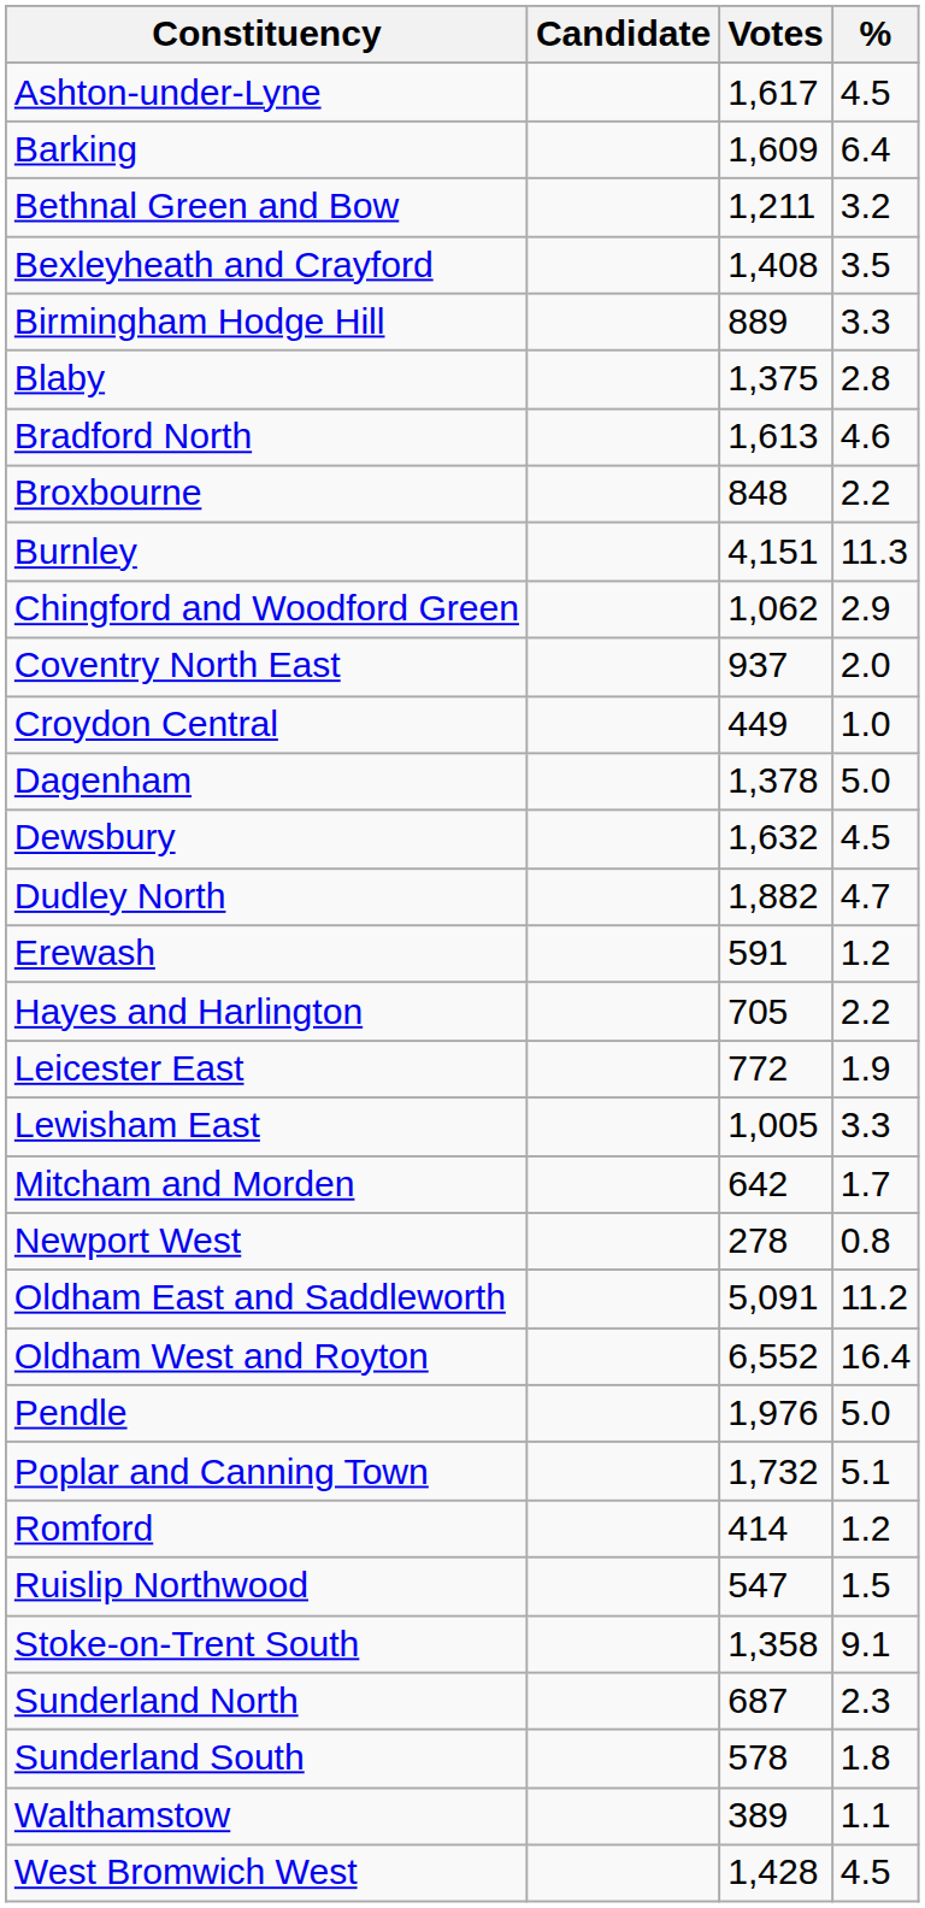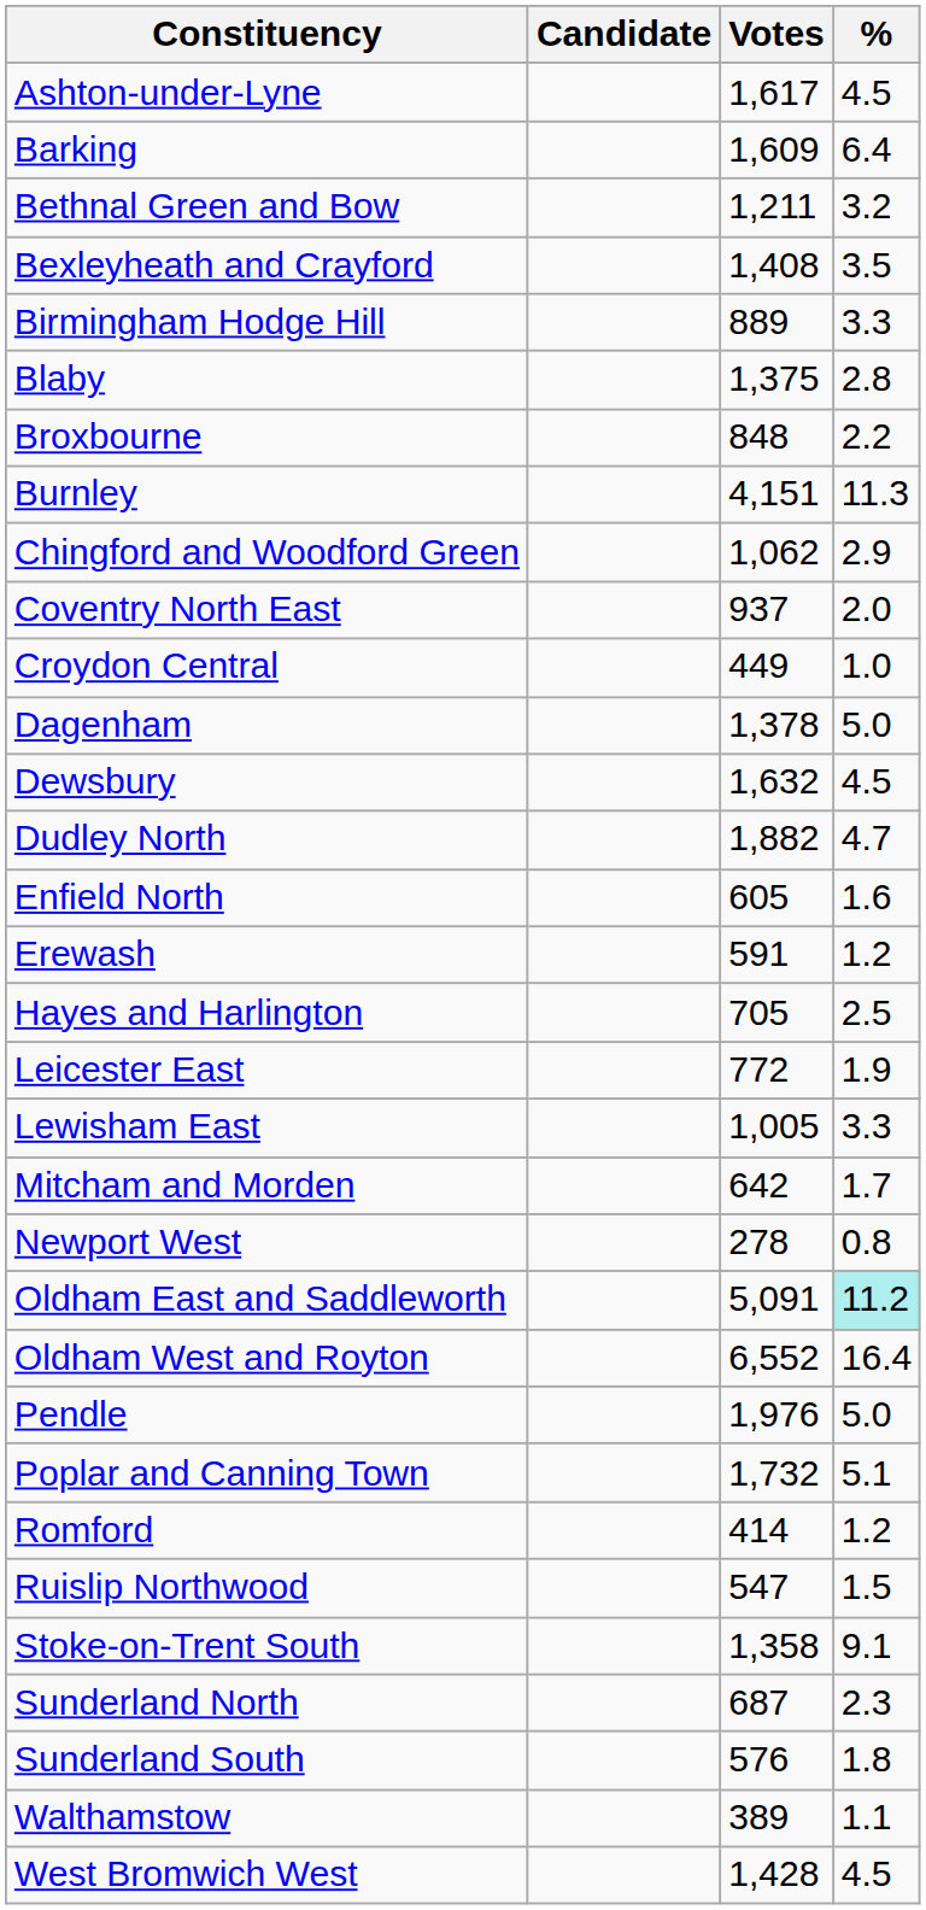- row: Bradford North | 1,613 | 4.6
+ row: Enfield North | 605 | 1.6
Hayes and Harlington | %: 2.2 -> 2.5
Oldham East and Saddleworth | %: no background -> paleturquoise background
Sunderland South | Votes: 578 -> 576
